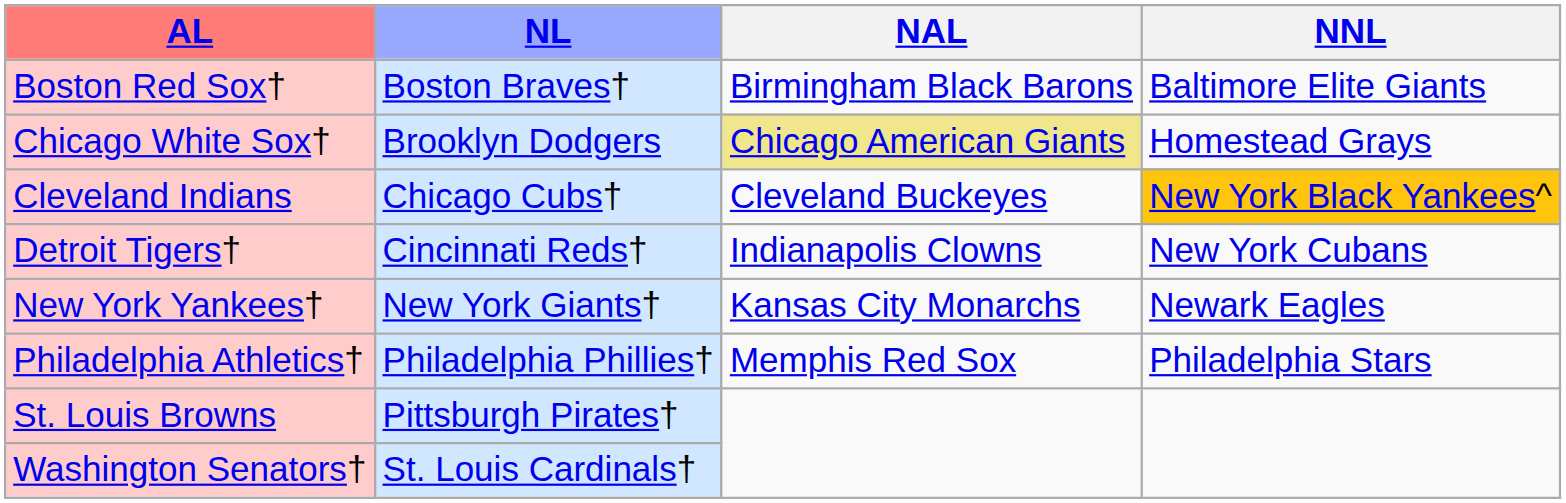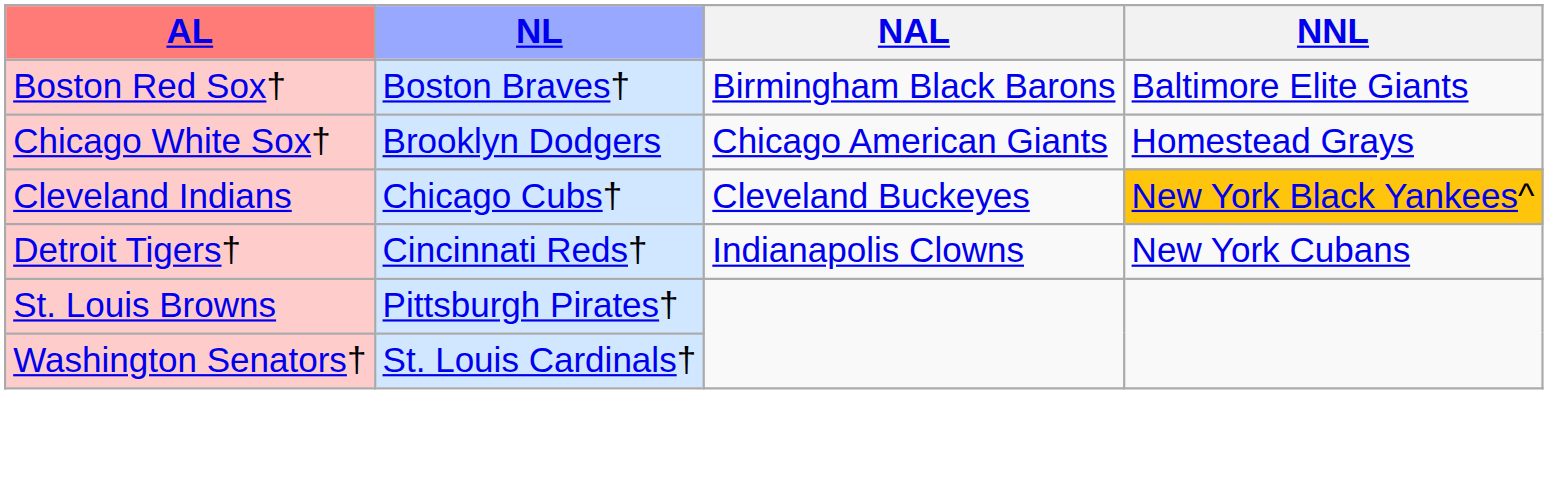Chicago White Sox† | NAL: khaki background -> no background
- row: New York Yankees† | New York Giants† | Kansas City Monarchs | Newark Eagles
- row: Philadelphia Athletics† | Philadelphia Phillies† | Memphis Red Sox | Philadelphia Stars
